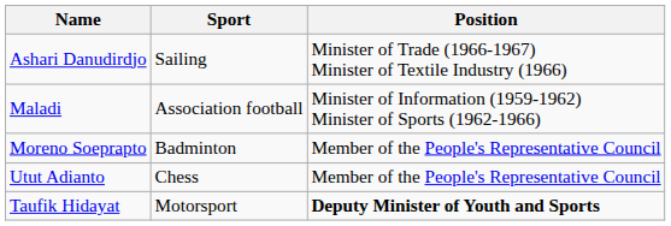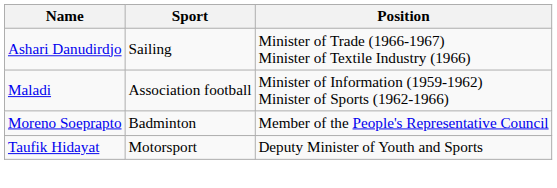- row: Utut Adianto | Chess | Member of the People's Representative Council
Taufik Hidayat | Position: bold -> normal
